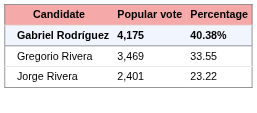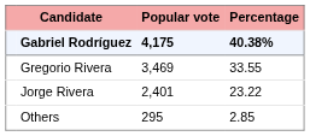+ row: Others | 295 | 2.85
